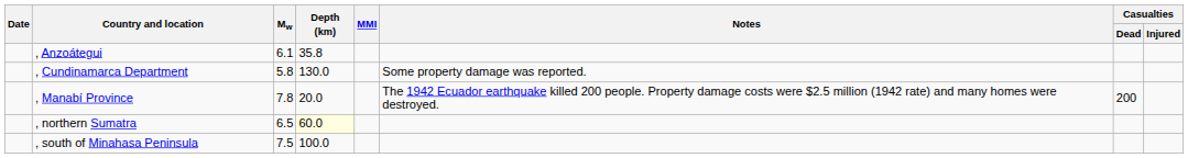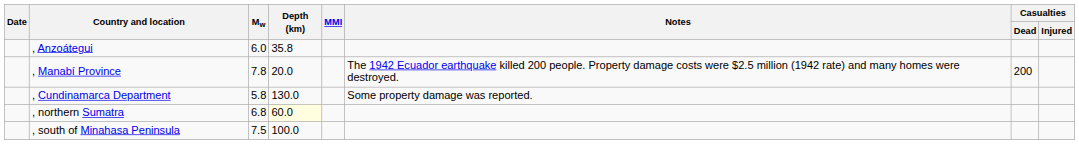, Anzoátegui | Mw: 6.1 -> 6.0
rows swapped: , Manabí Province <-> , Cundinamarca Department
, northern Sumatra | Mw: 6.5 -> 6.8
